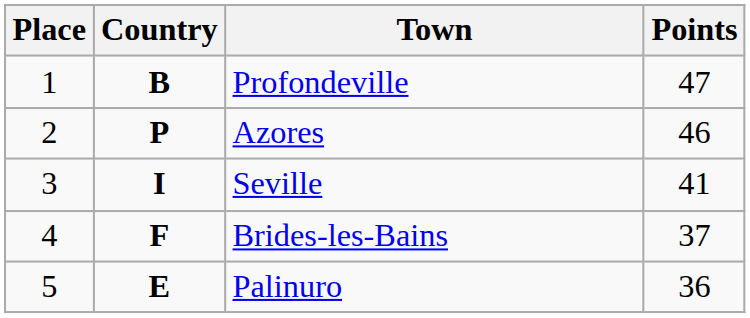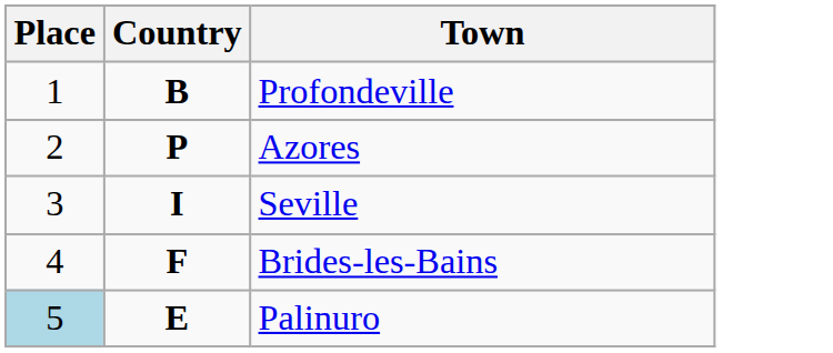- column: Points | 47 | 46 | 41 | 37 | 36
Palinuro | Place: no background -> lightblue background
